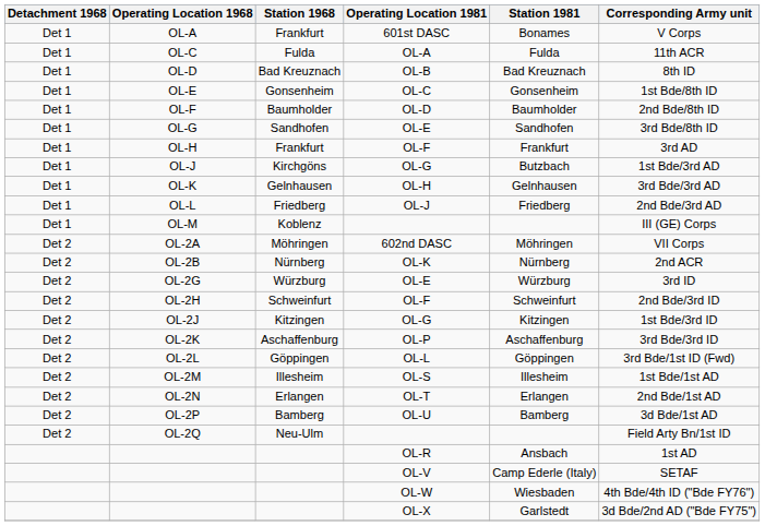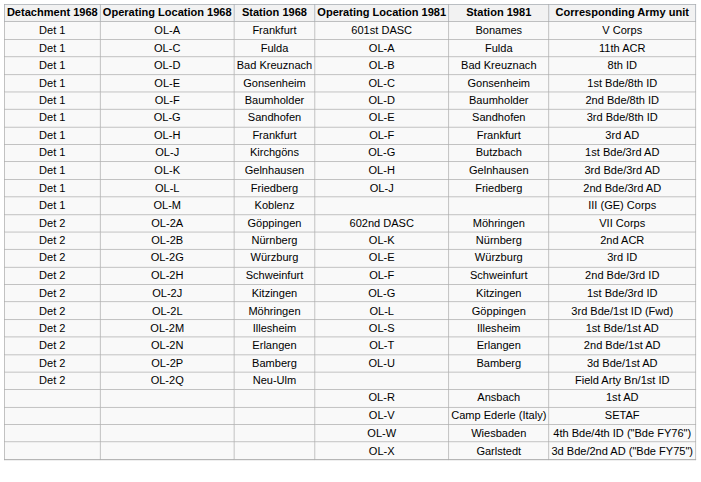OL-2A | Station 1968: Möhringen -> Göppingen
- row: Det 2 | OL-2K | Aschaffenburg | OL-P | Aschaffenburg | 3rd Bde/3rd ID
OL-2L | Station 1968: Göppingen -> Möhringen
